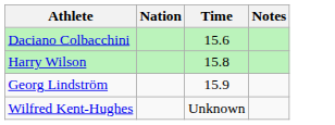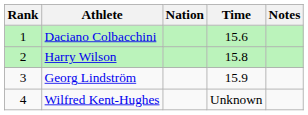+ column: Rank | 1 | 2 | 3 | 4
